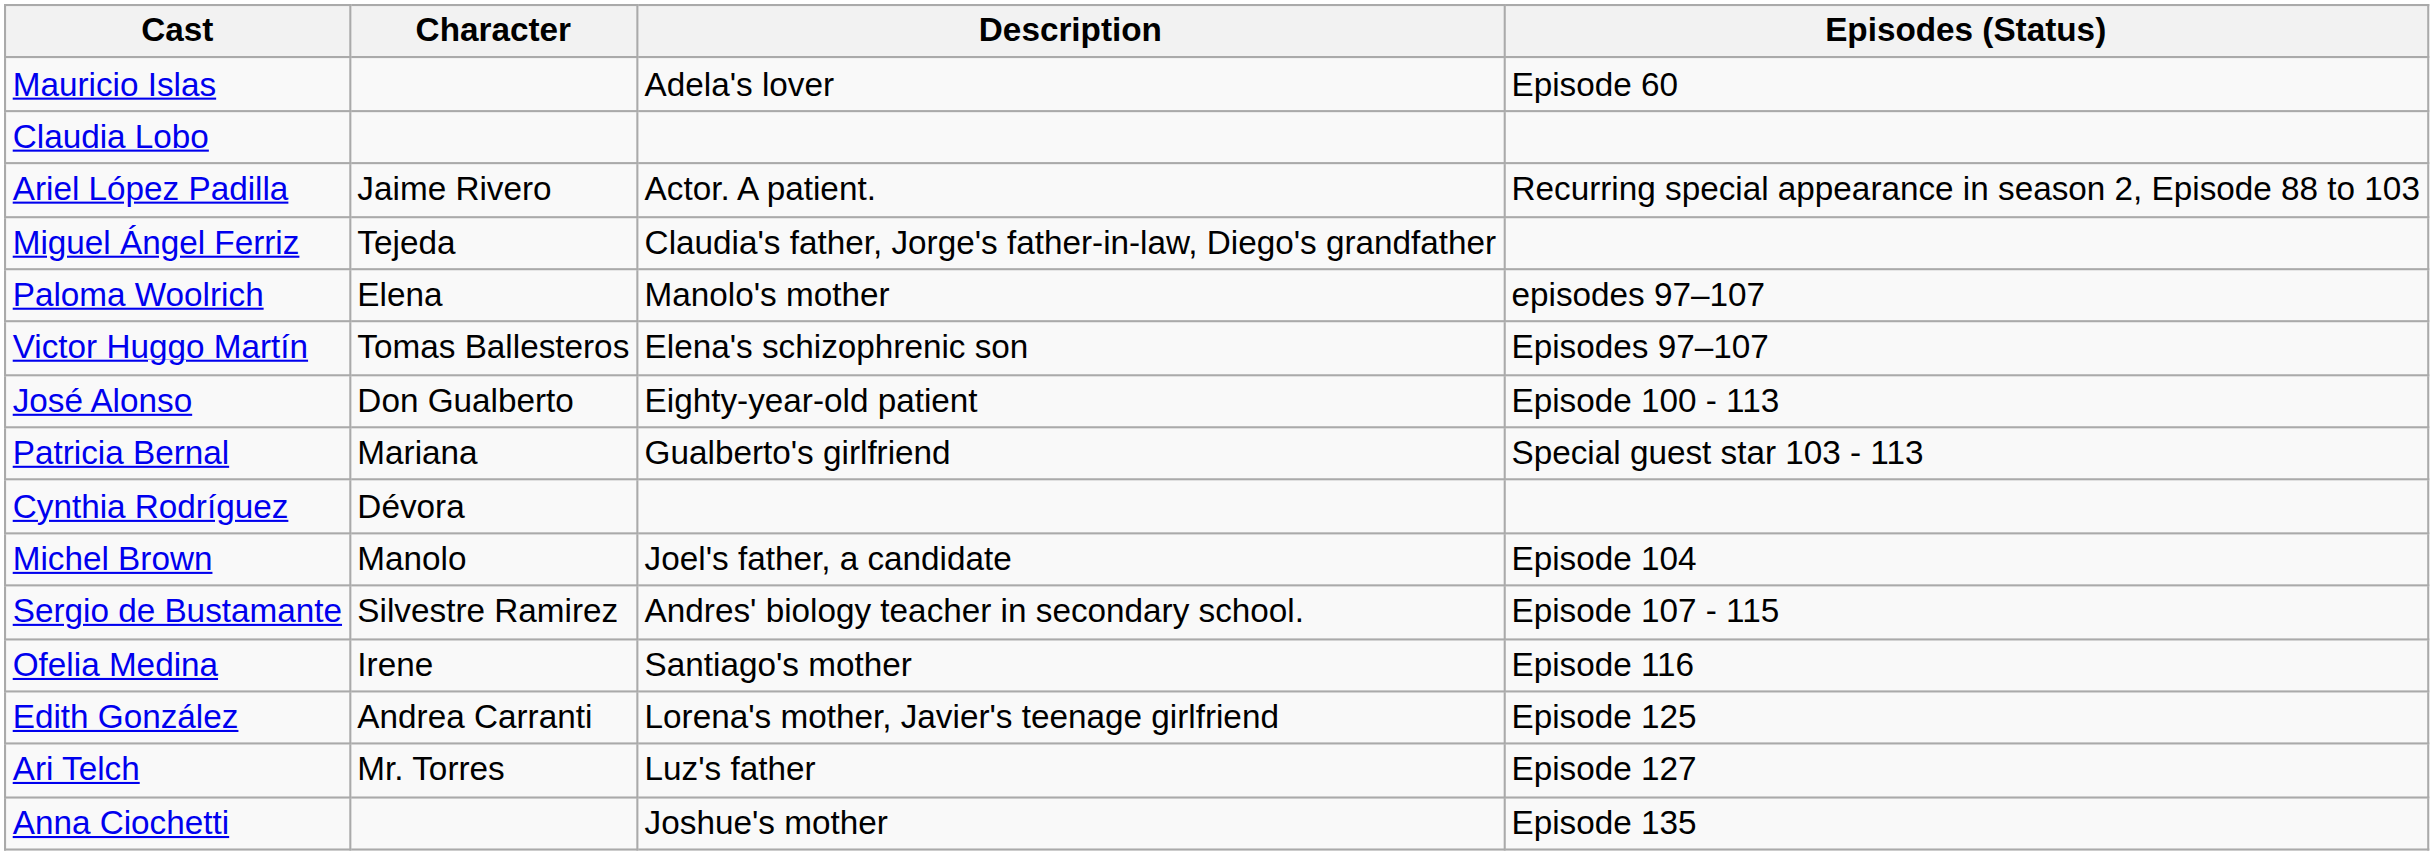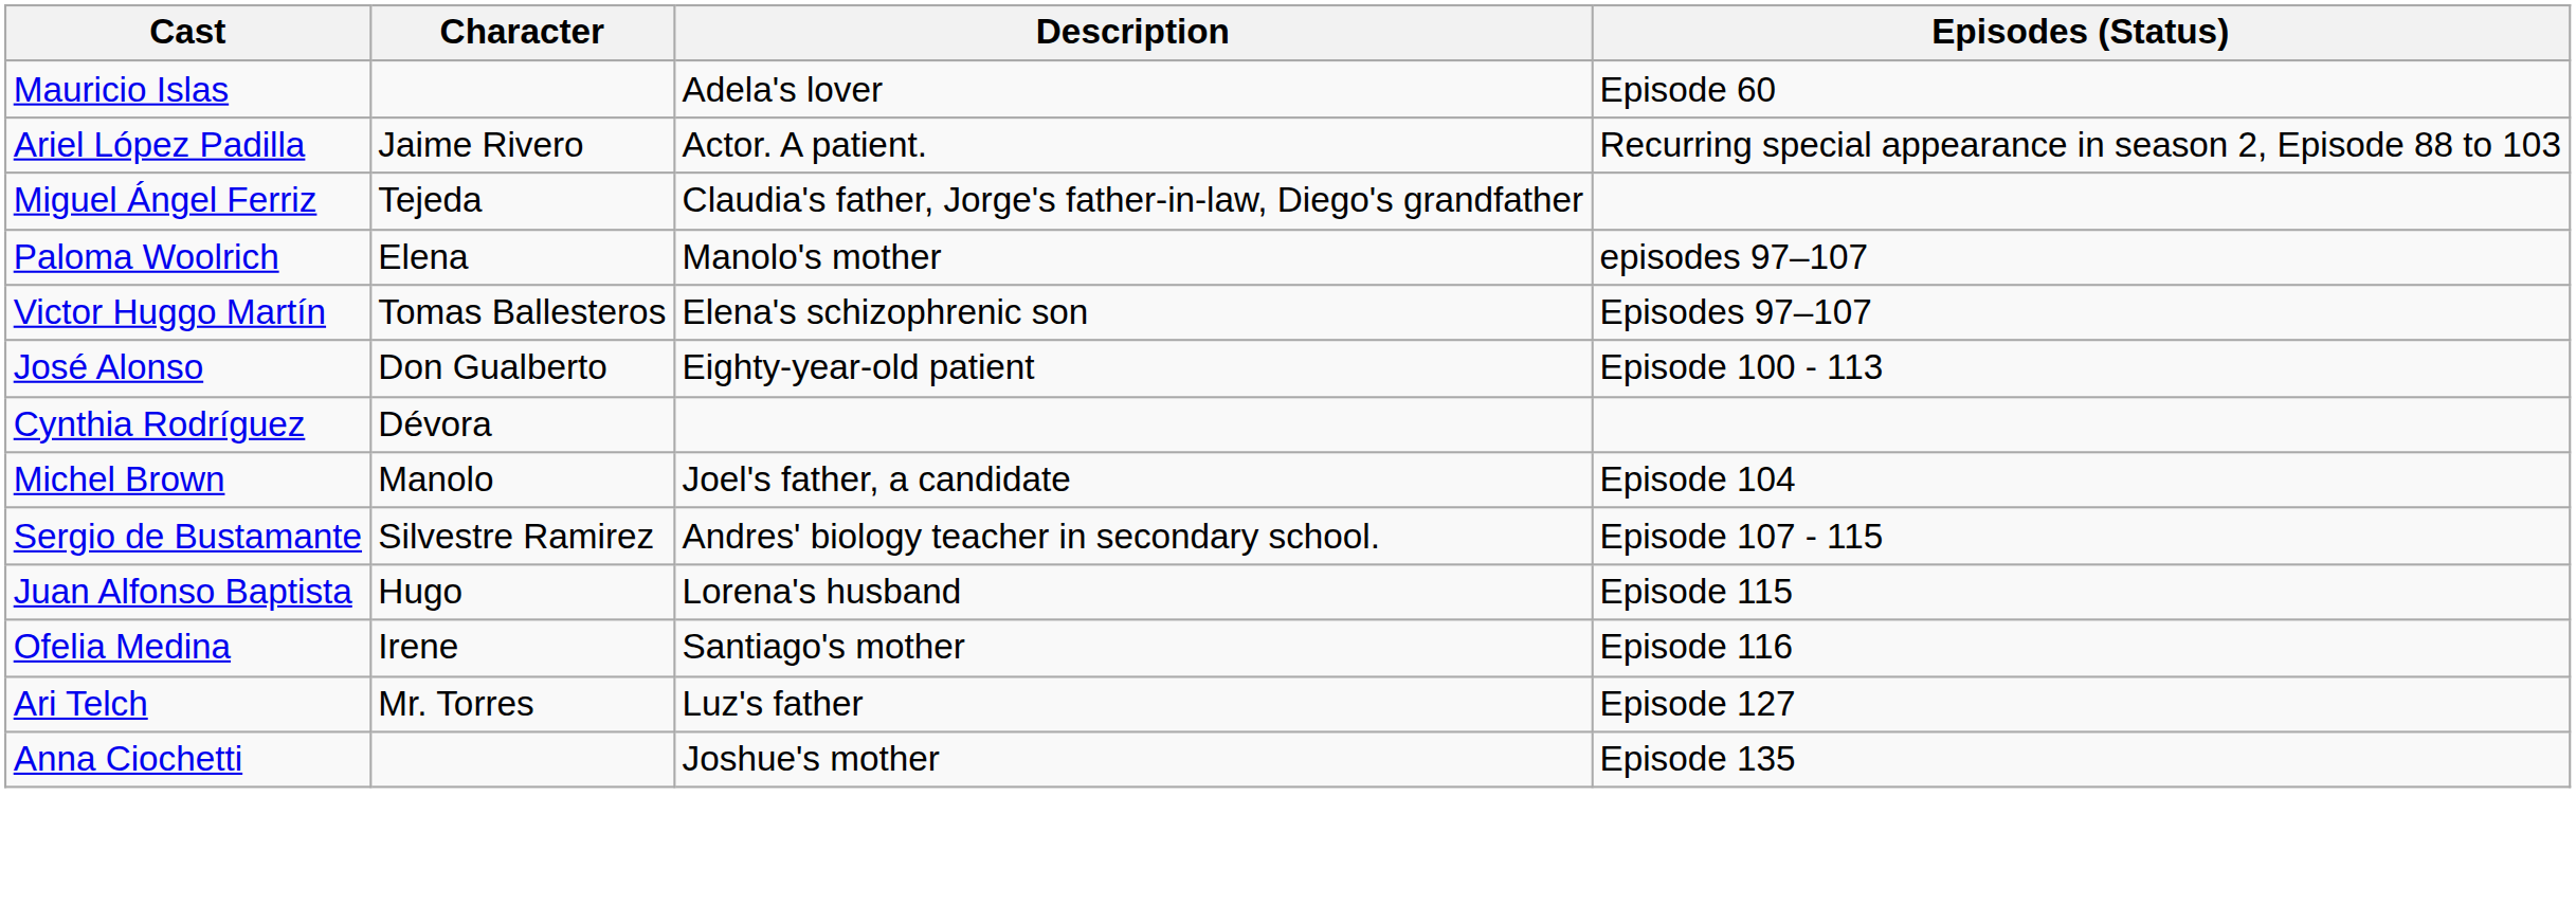- row: Claudia Lobo
- row: Patricia Bernal | Mariana | Gualberto's girlfriend | Special guest star 103 - 113
+ row: Juan Alfonso Baptista | Hugo | Lorena's husband | Episode 115
- row: Edith González | Andrea Carranti | Lorena's mother, Javier's teenage girlfriend | Episode 125
